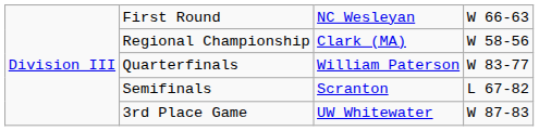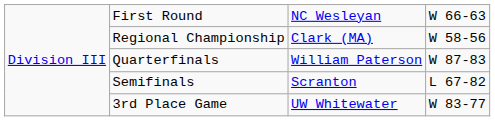Quarterfinals | column 4: W 83-77 -> W 87-83
3rd Place Game | column 4: W 87-83 -> W 83-77
